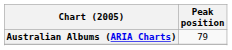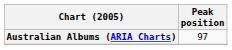Australian Albums (ARIA Charts) | Peak position: 79 -> 97
